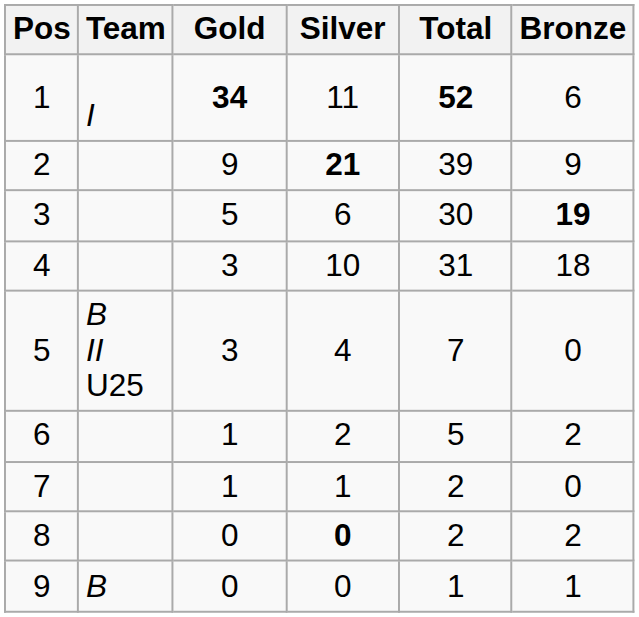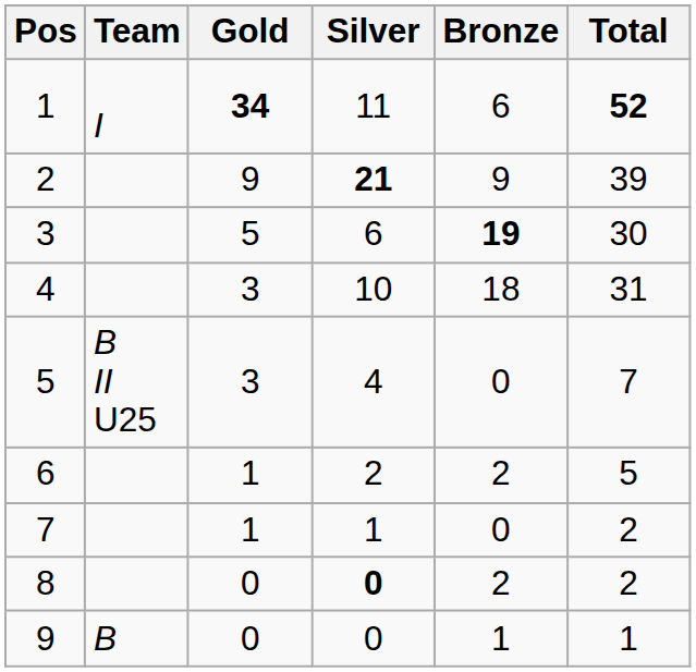columns swapped: Bronze <-> Total
